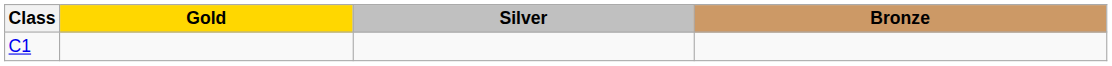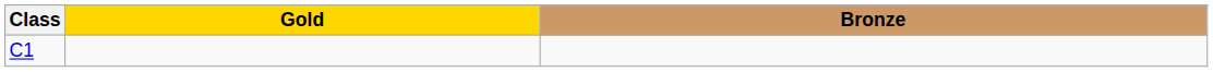- column: Silver
